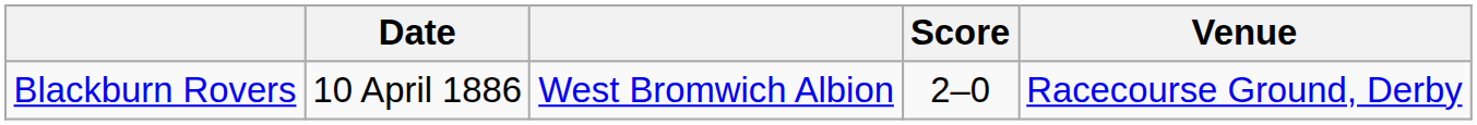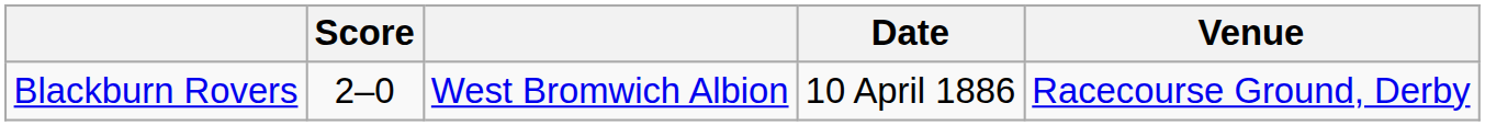columns swapped: Score <-> Date
